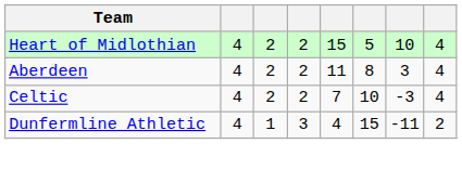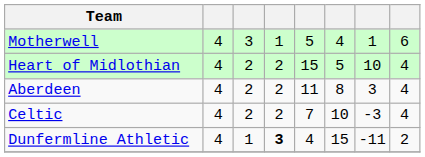+ row: Motherwell | 4 | 3 | 1 | 5 | 4 | 1 | 6
Dunfermline Athletic | column 4: normal -> bold
